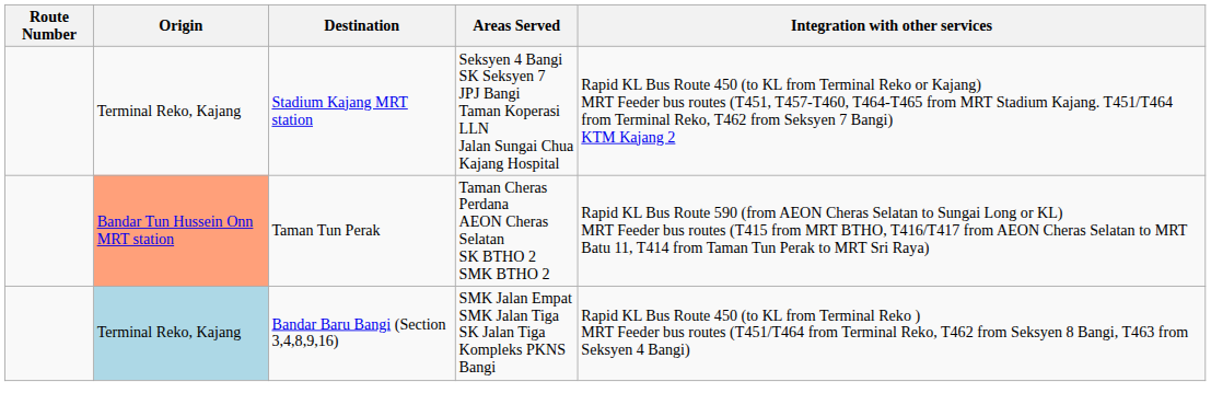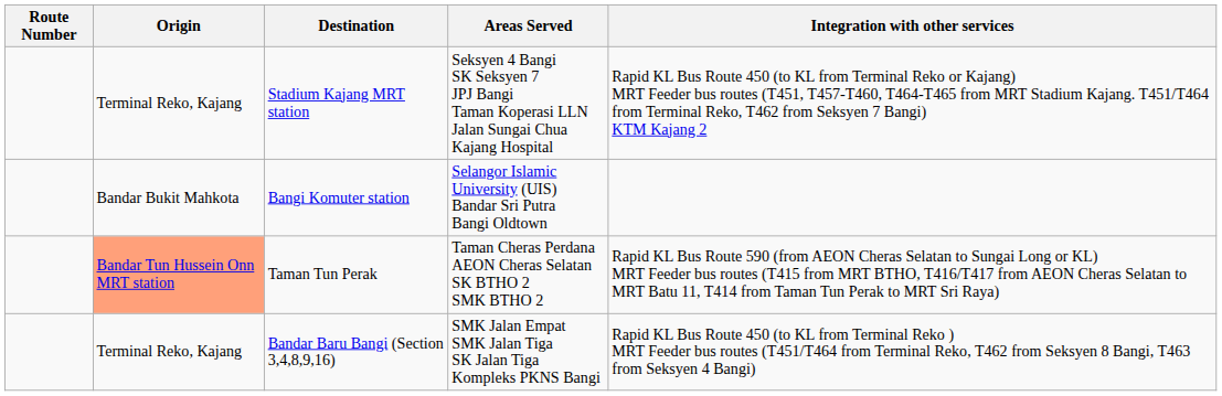+ row: Bandar Bukit Mahkota | Bangi Komuter station | Selangor Islamic University (UIS) Bandar Sri Putra Bangi Oldtown
Bandar Baru Bangi (Section 3,4,8,9,16) | Origin: lightblue background -> no background
